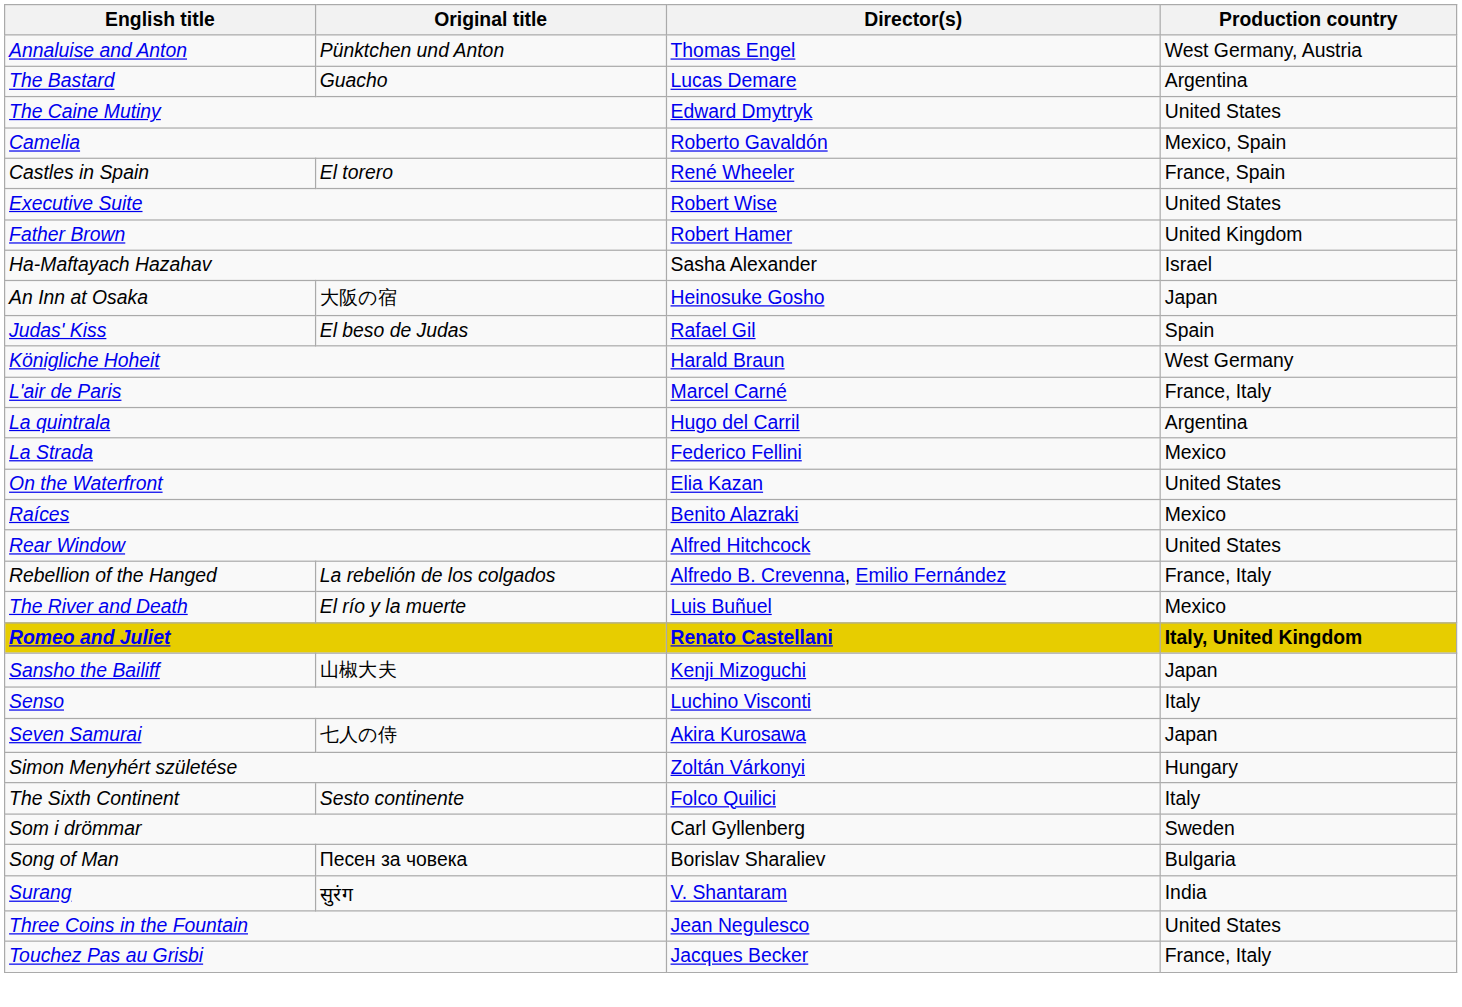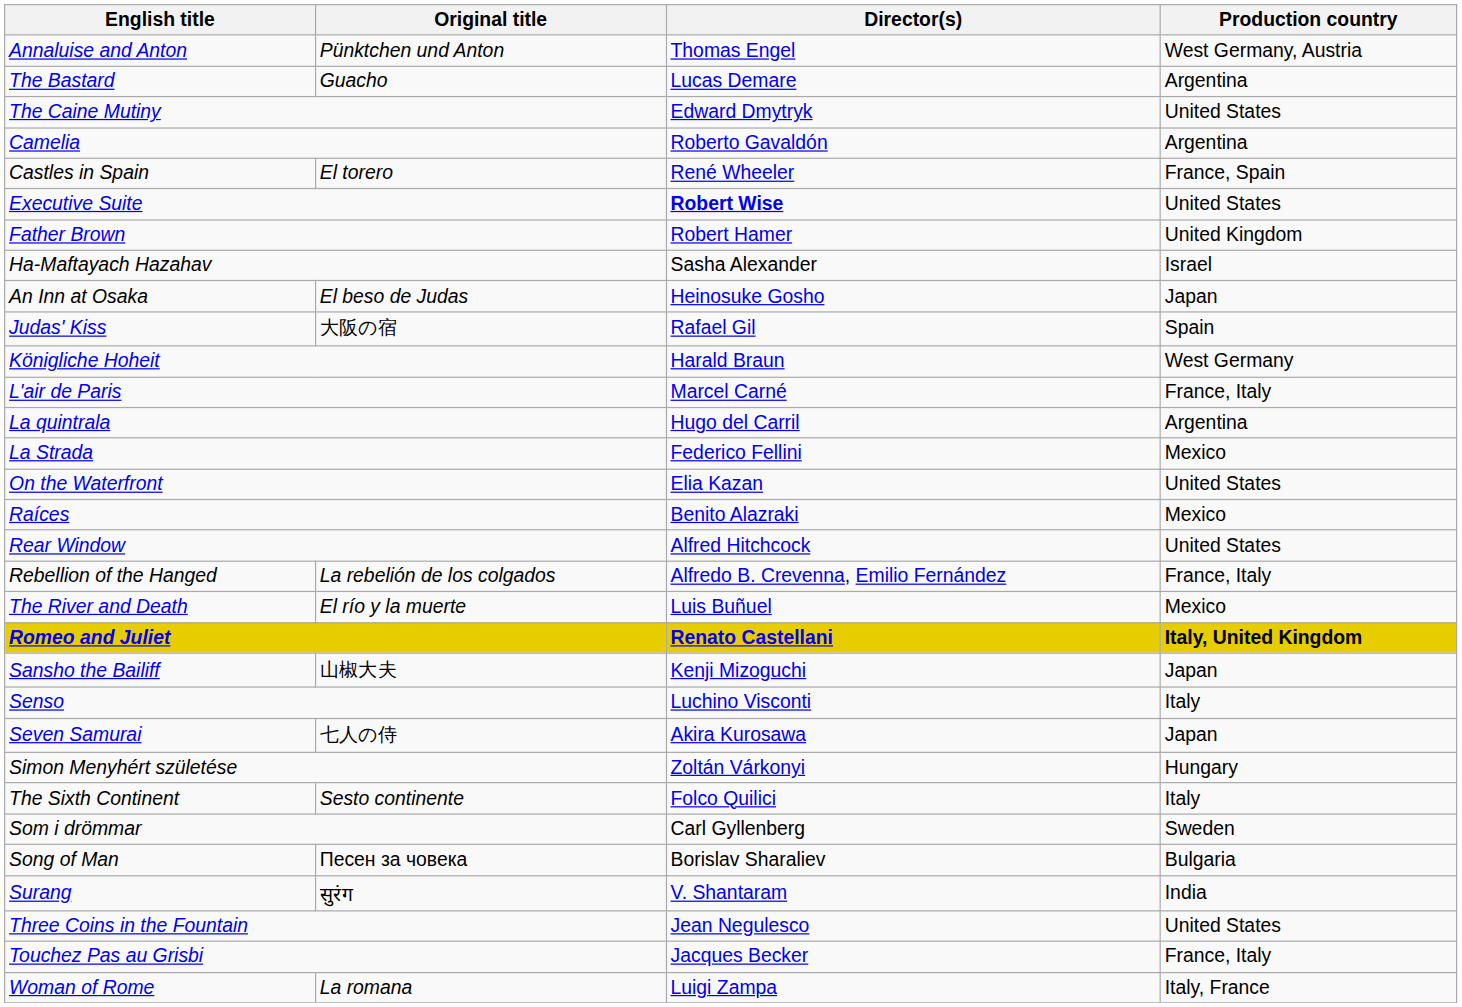Camelia | Production country: Mexico, Spain -> Argentina
Executive Suite | Director(s): normal -> bold
An Inn at Osaka | Original title: 大阪の宿 -> El beso de Judas
Judas' Kiss | Original title: El beso de Judas -> 大阪の宿
+ row: Woman of Rome | La romana | Luigi Zampa | Italy, France
